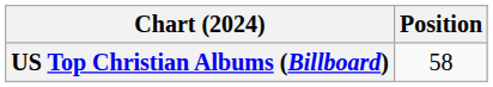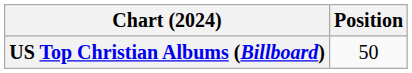US Top Christian Albums (Billboard) | Position: 58 -> 50
